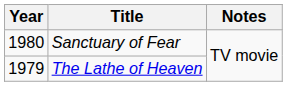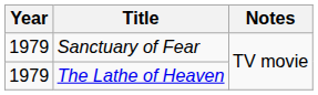Sanctuary of Fear | Year: 1980 -> 1979
